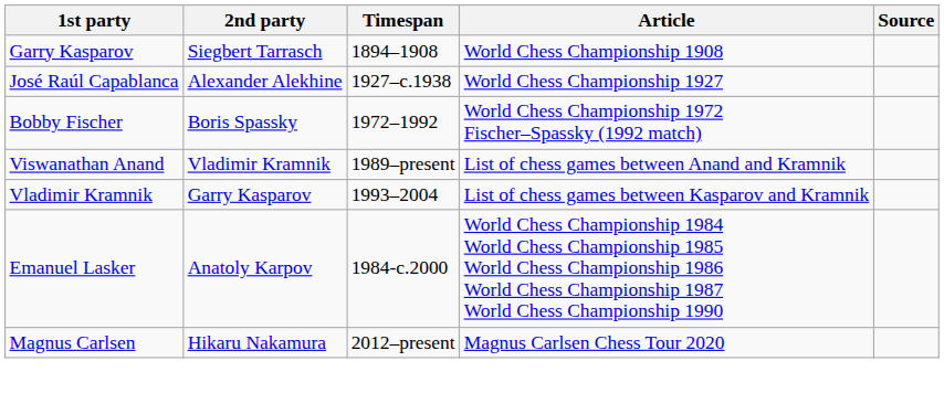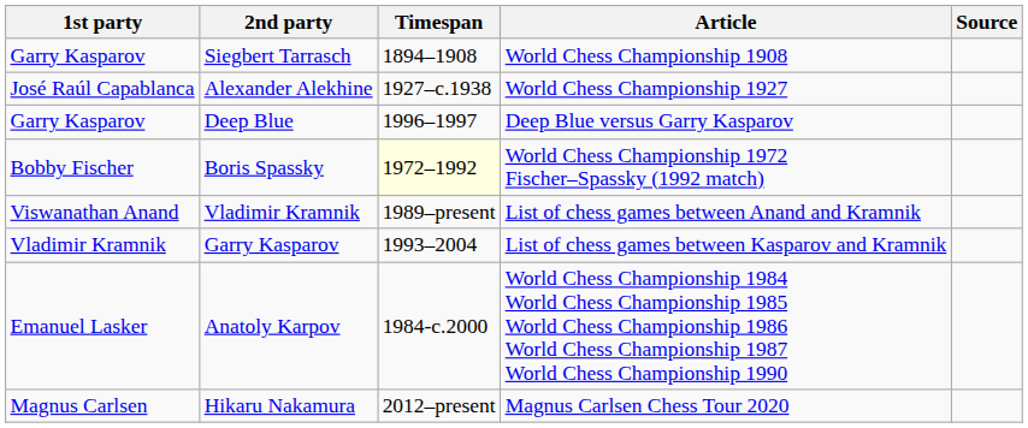+ row: Garry Kasparov | Deep Blue | 1996–1997 | Deep Blue versus Garry Kasparov
Boris Spassky | Timespan: no background -> lightyellow background
